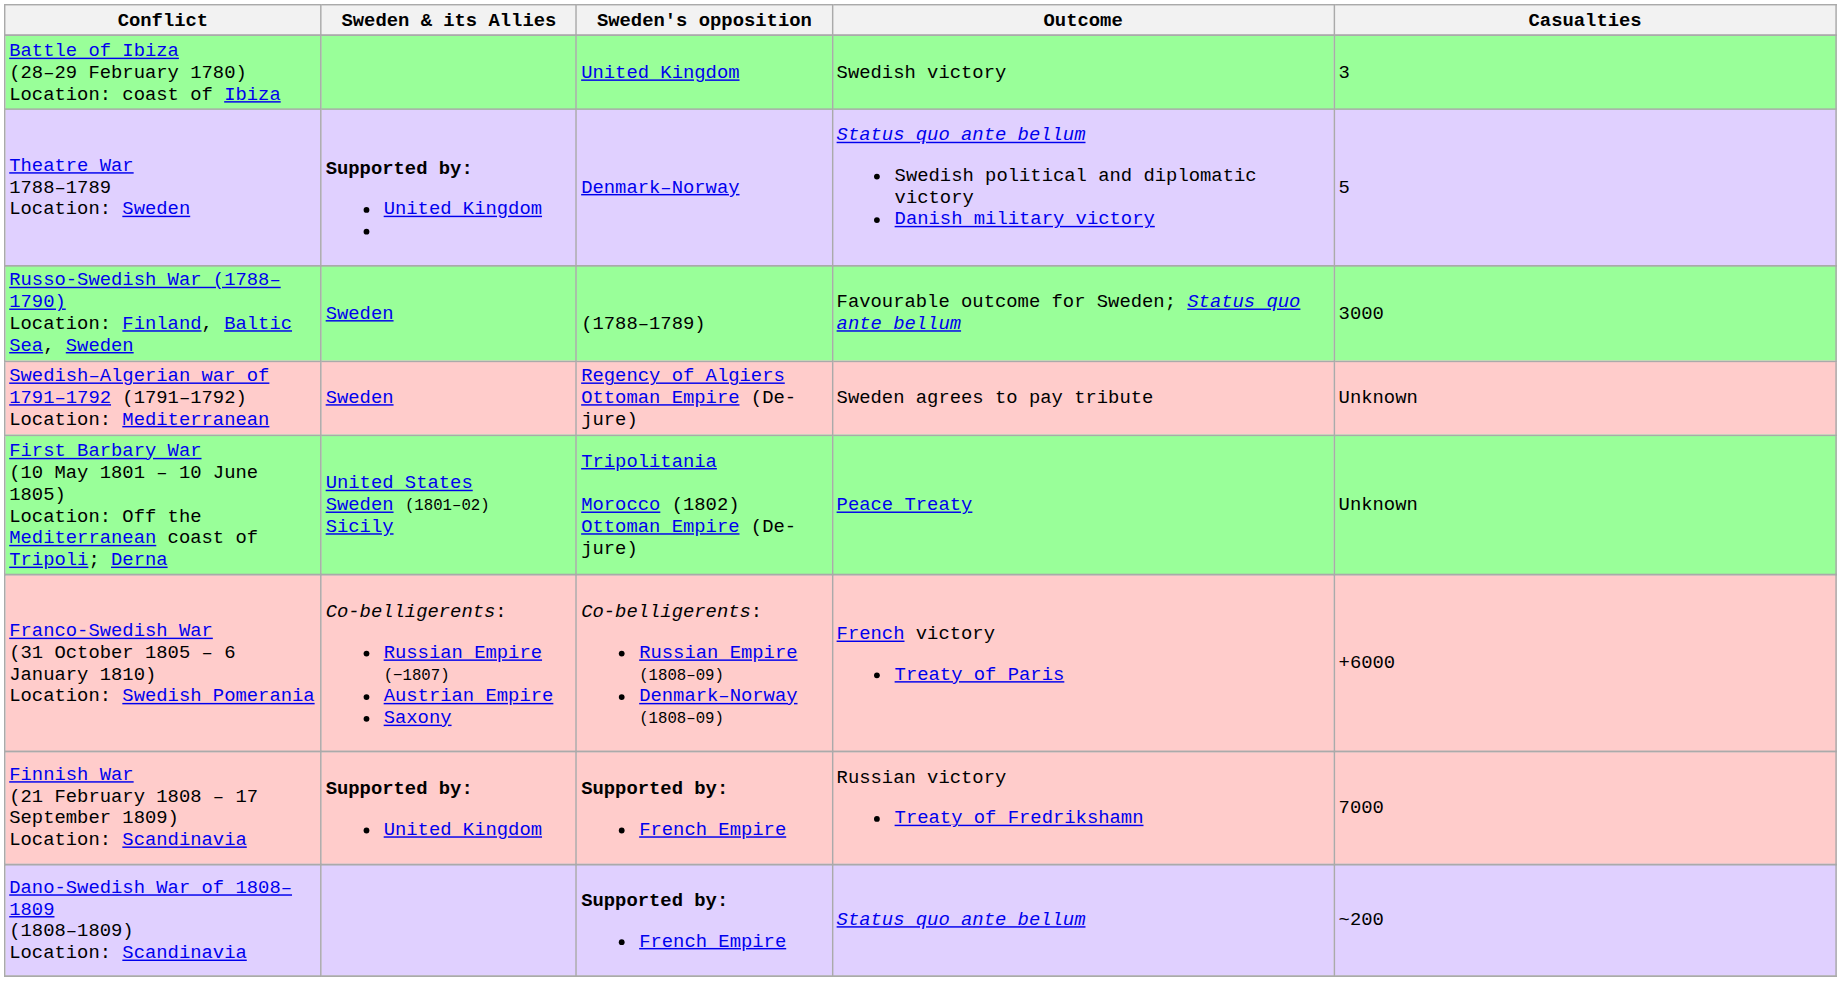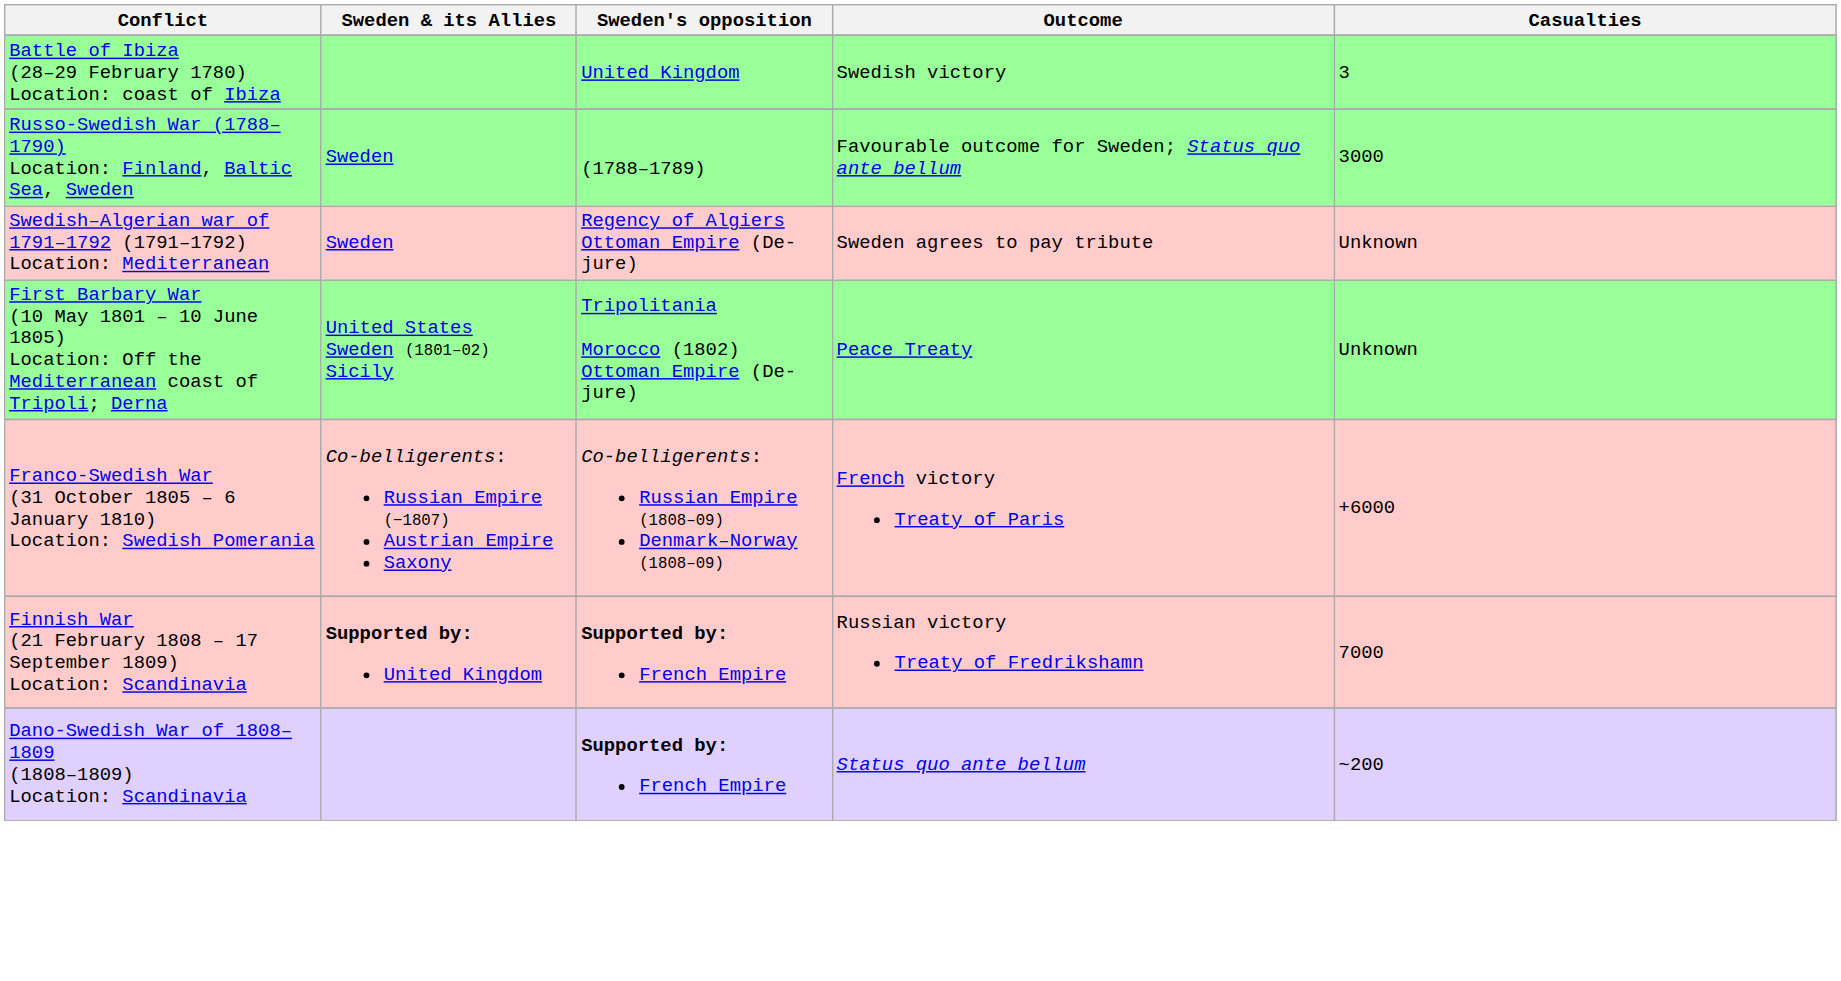- row: Theatre War 1788–1789 Location: Sweden | Supported by: United Kingdom | Denmark–Norway | Status quo ante bellum Swedish political and diplomatic victory Danish military victory | 5
